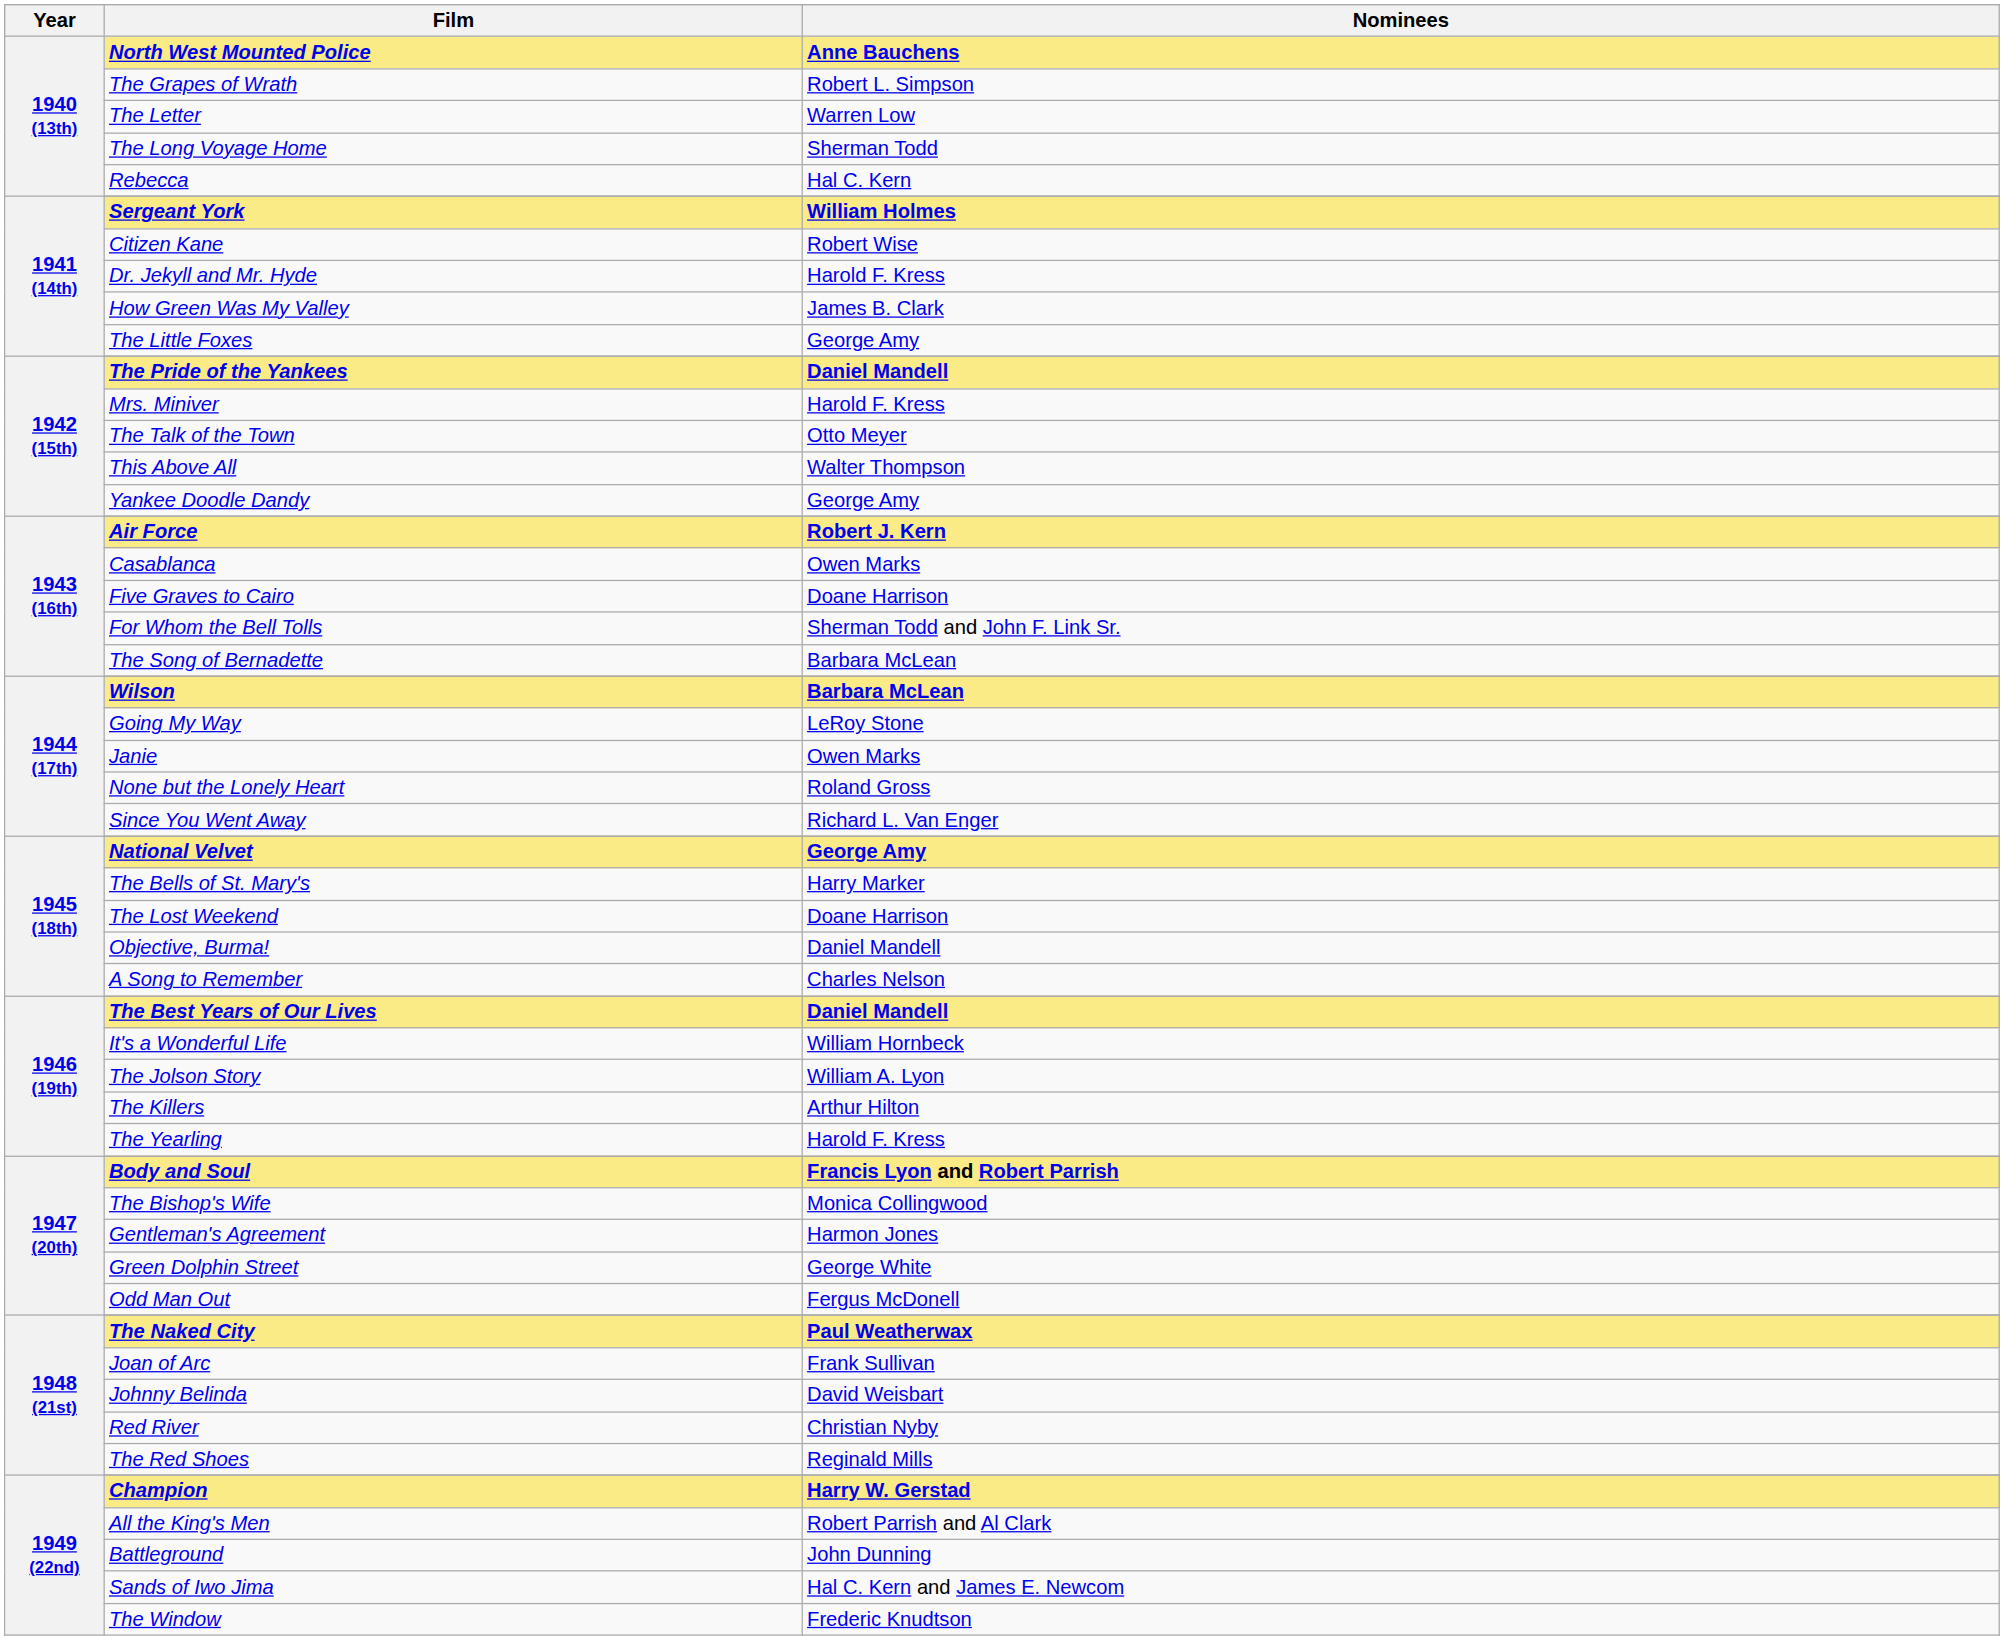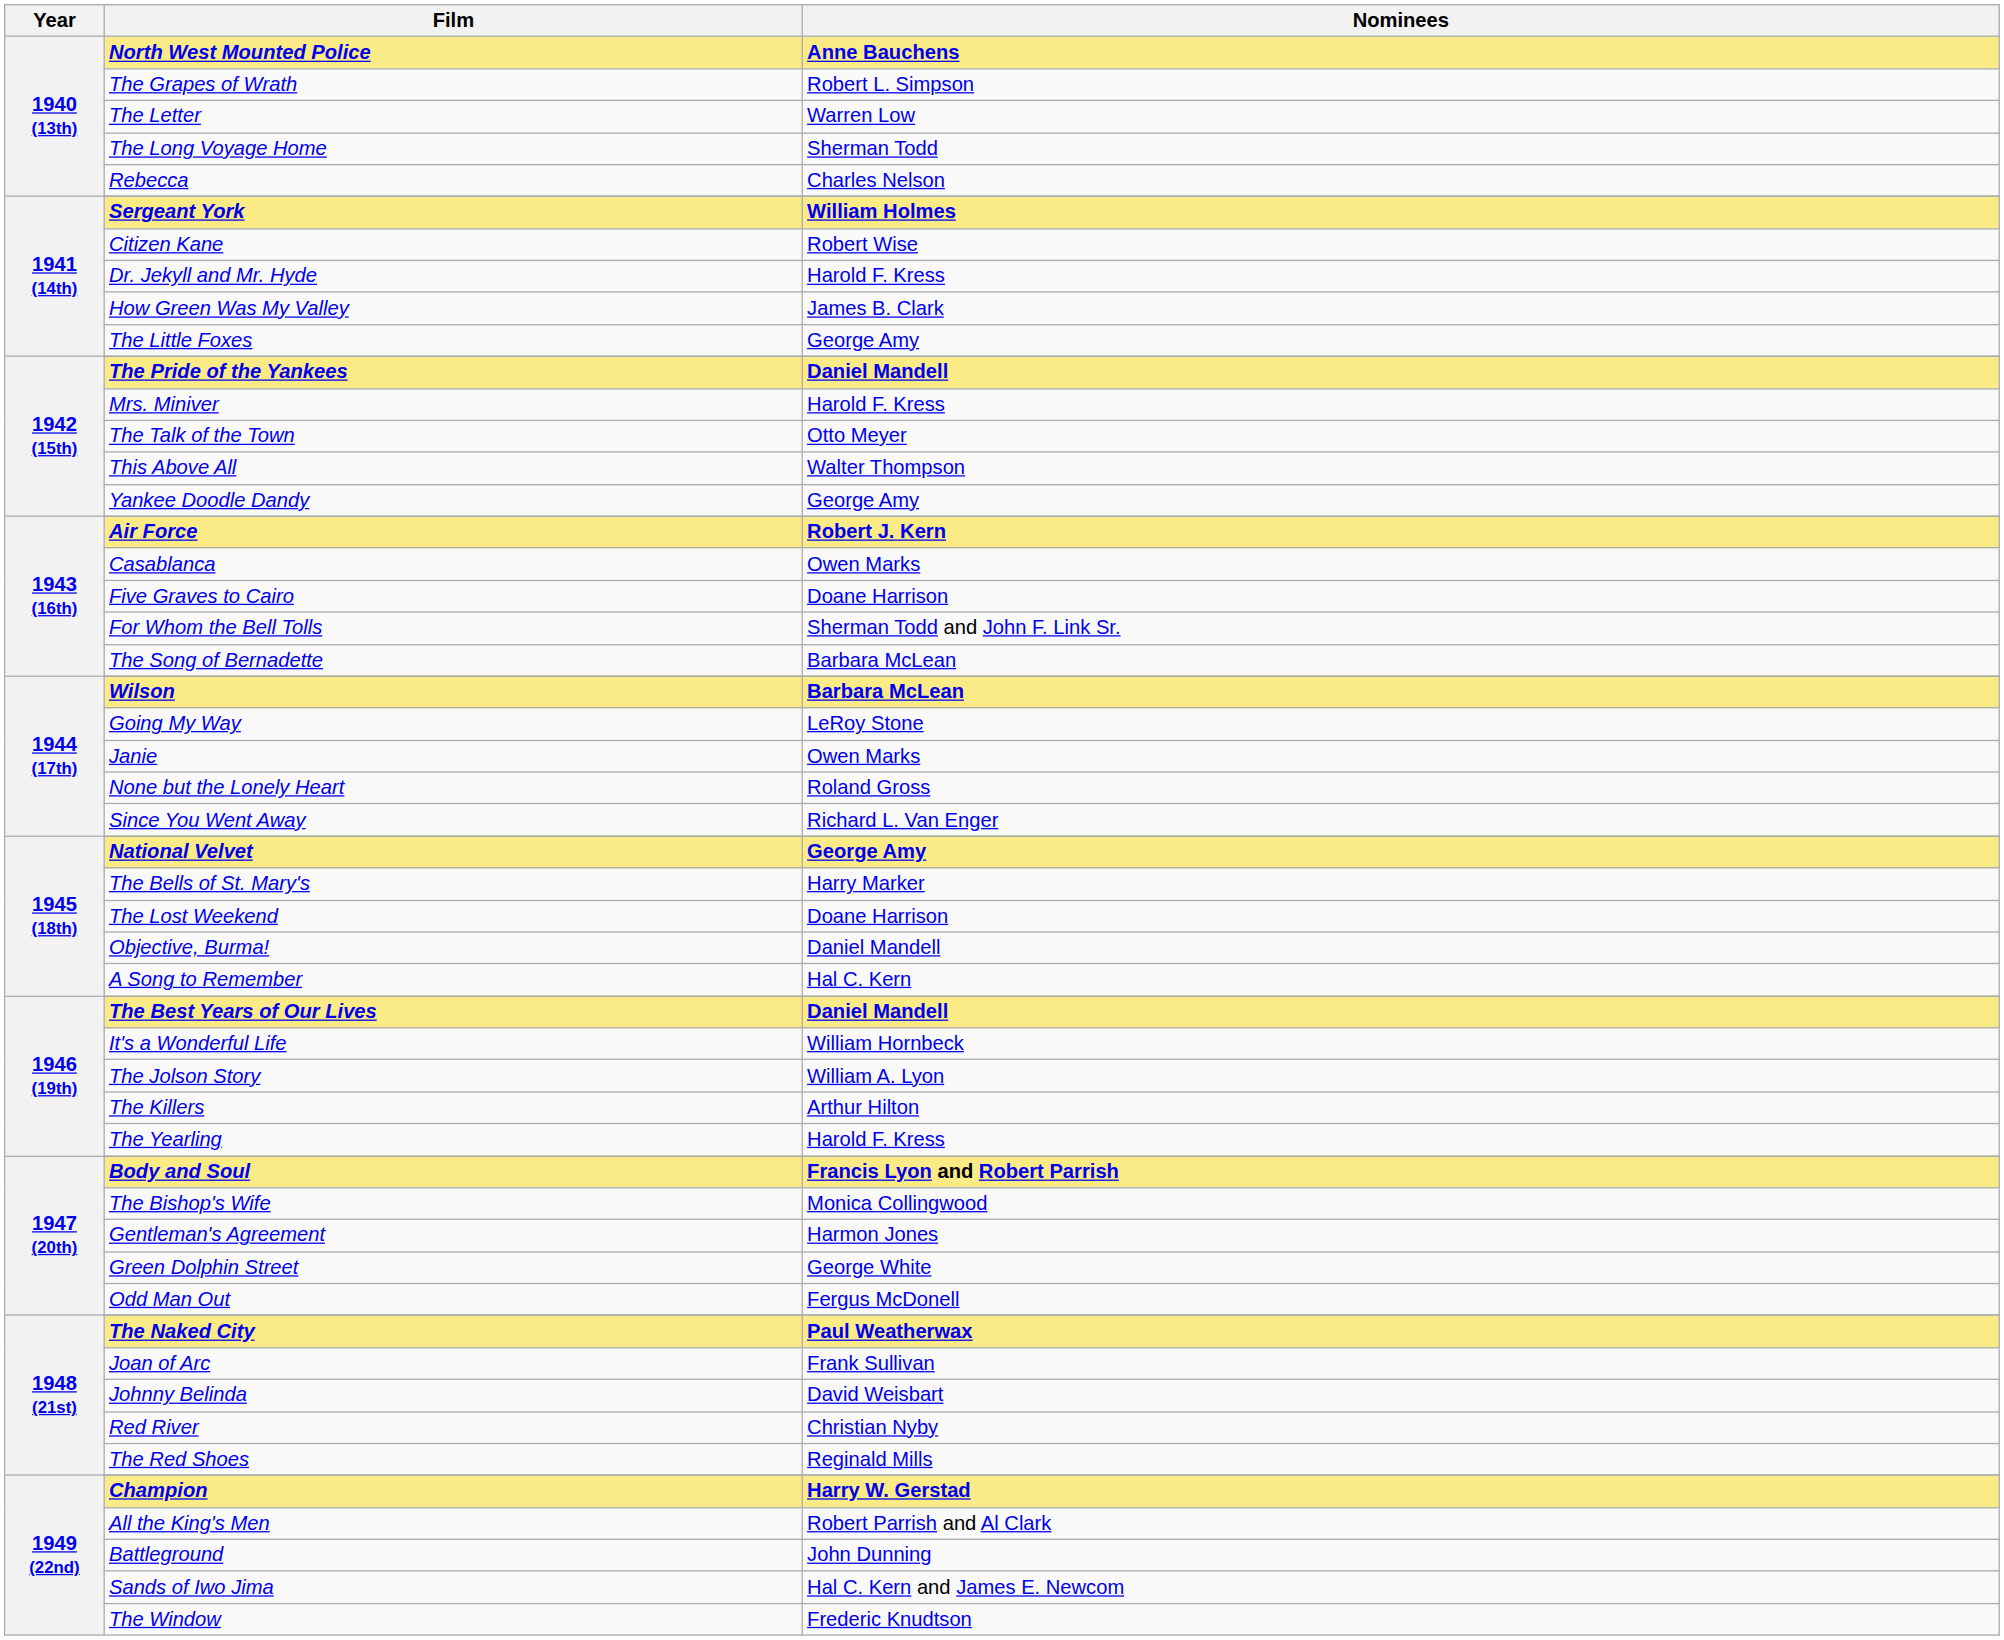Rebecca | Nominees: Hal C. Kern -> Charles Nelson
A Song to Remember | Nominees: Charles Nelson -> Hal C. Kern
